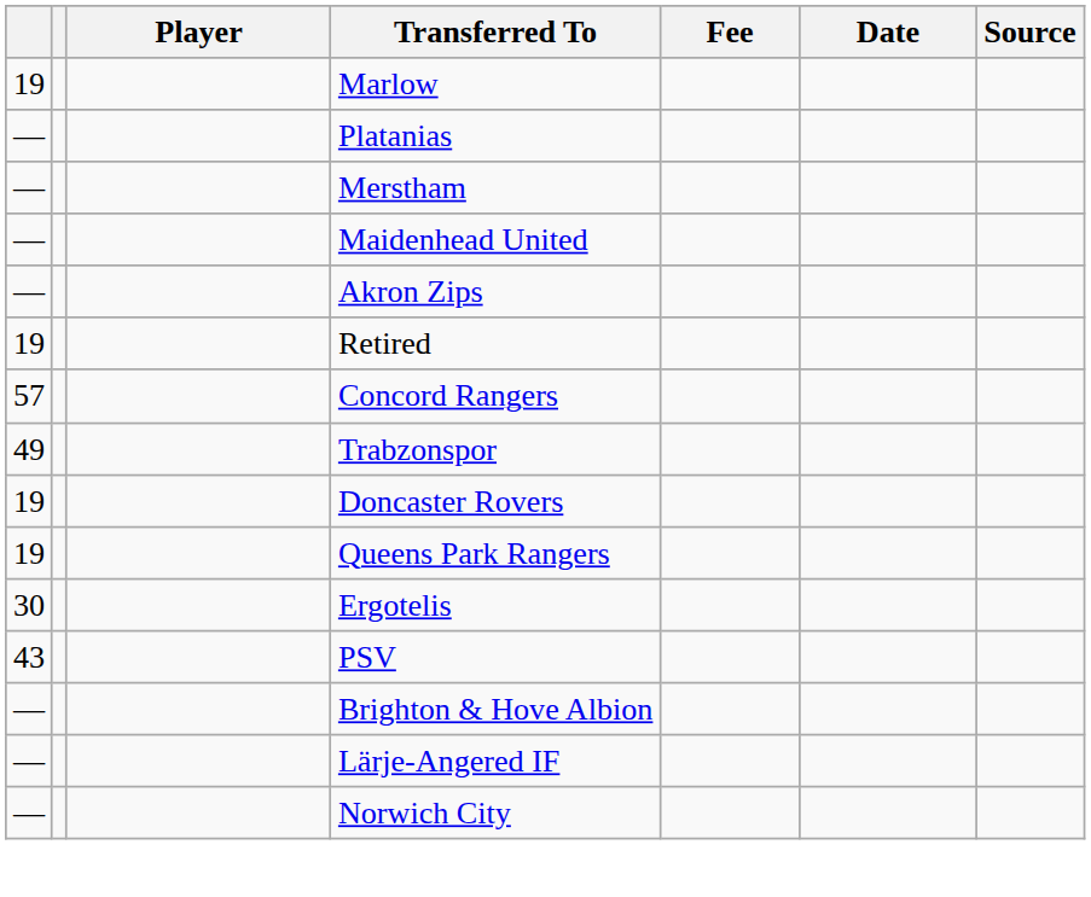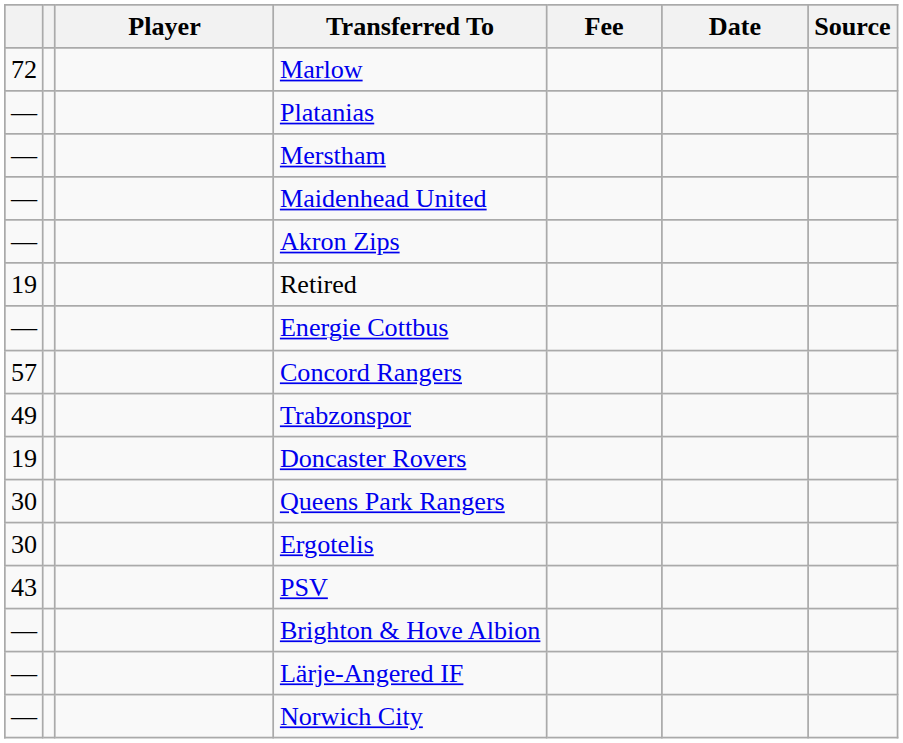Marlow | column 1: 19 -> 72
+ row: — | Energie Cottbus
Queens Park Rangers | column 1: 19 -> 30
